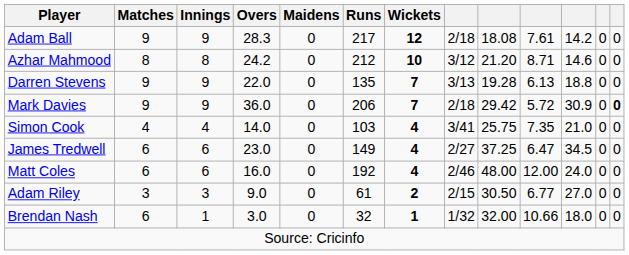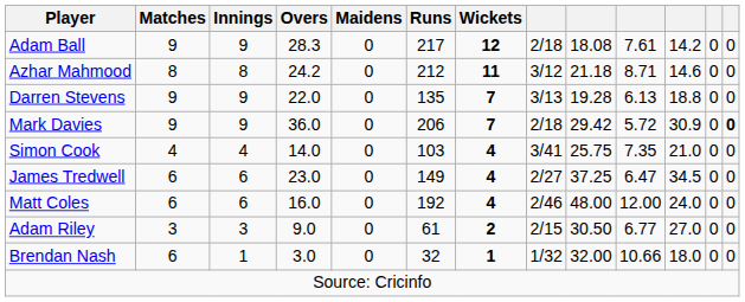Azhar Mahmood | Wickets: 10 -> 11
Azhar Mahmood | column 9: 21.20 -> 21.18
